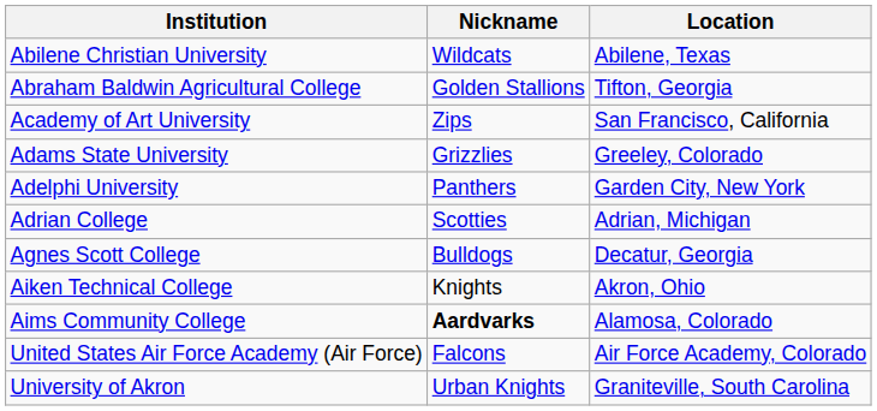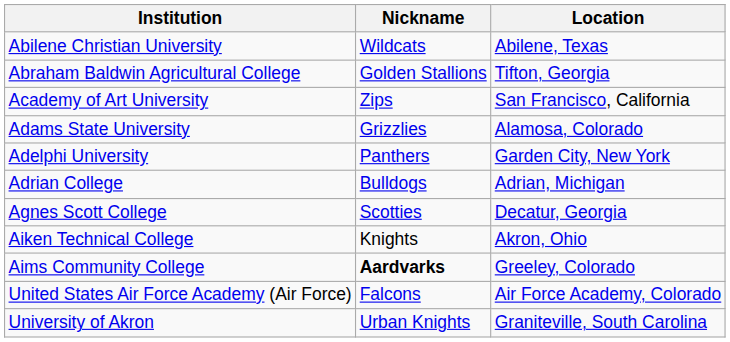Adams State University | Location: Greeley, Colorado -> Alamosa, Colorado
Adrian College | Nickname: Scotties -> Bulldogs
Agnes Scott College | Nickname: Bulldogs -> Scotties
Aims Community College | Location: Alamosa, Colorado -> Greeley, Colorado
